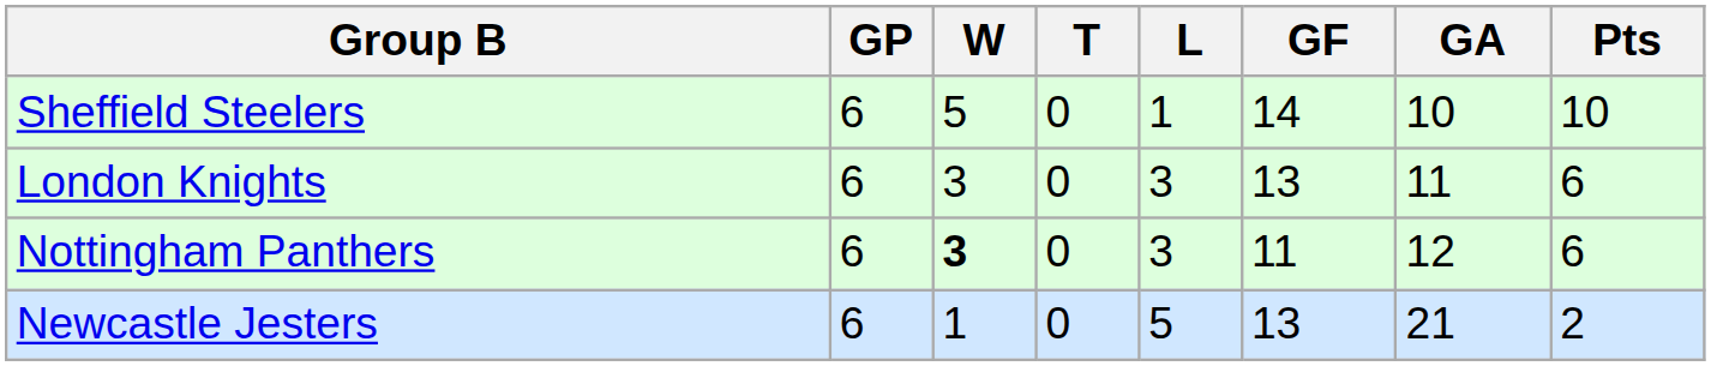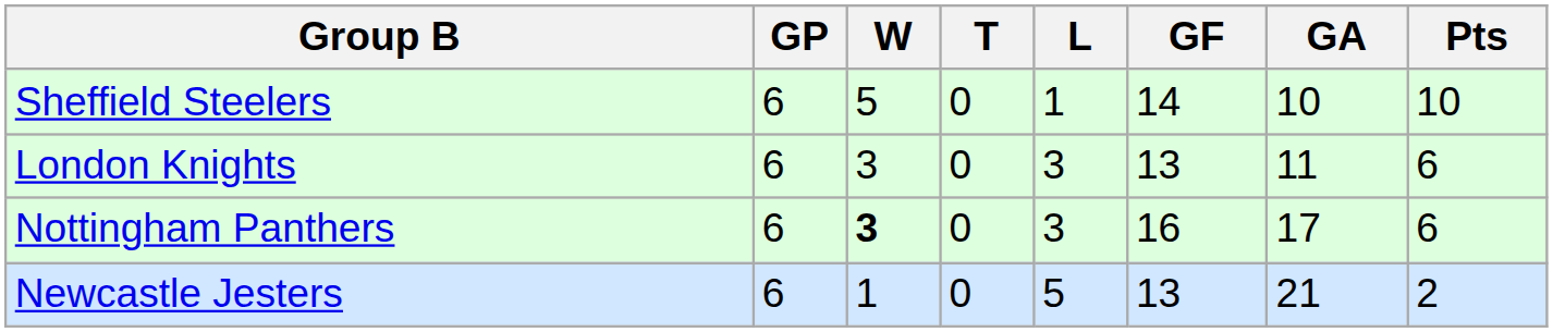Nottingham Panthers | GF: 11 -> 16
Nottingham Panthers | GA: 12 -> 17
